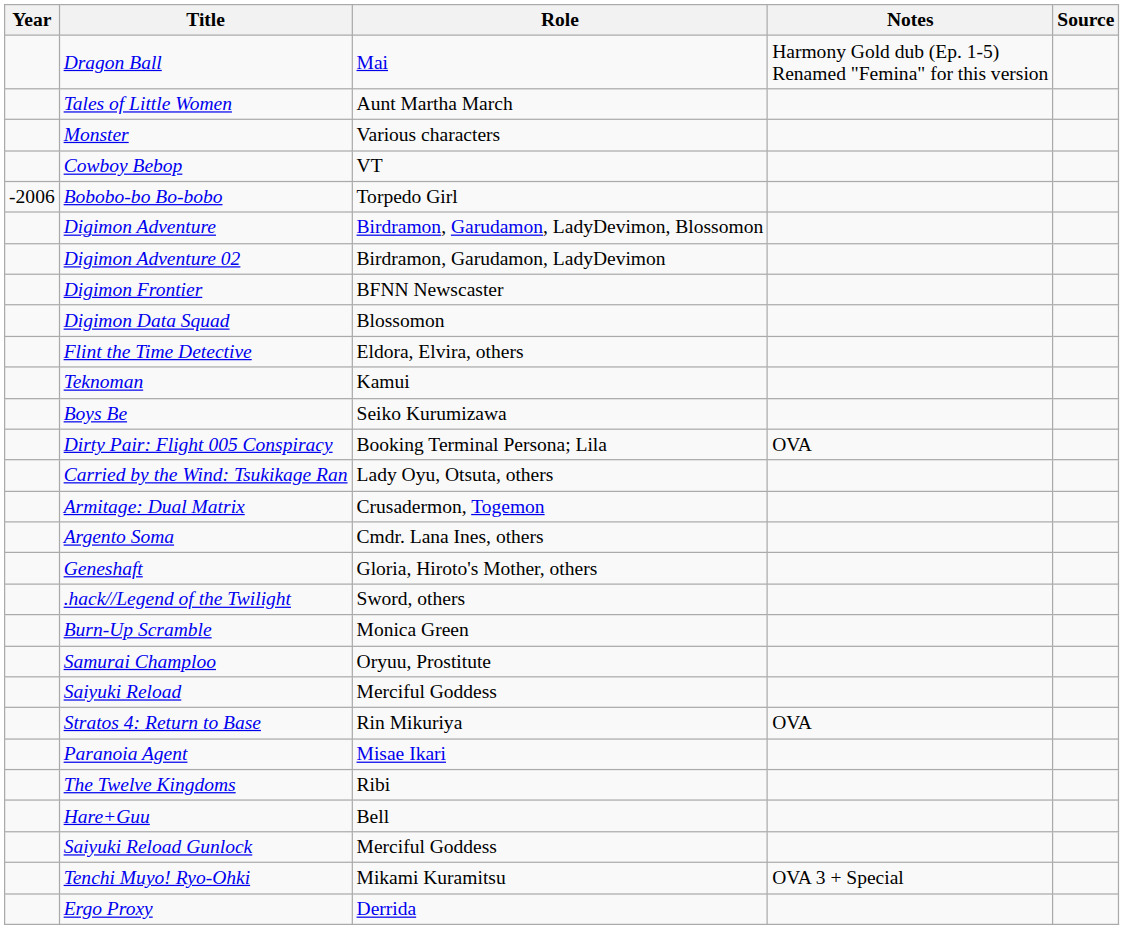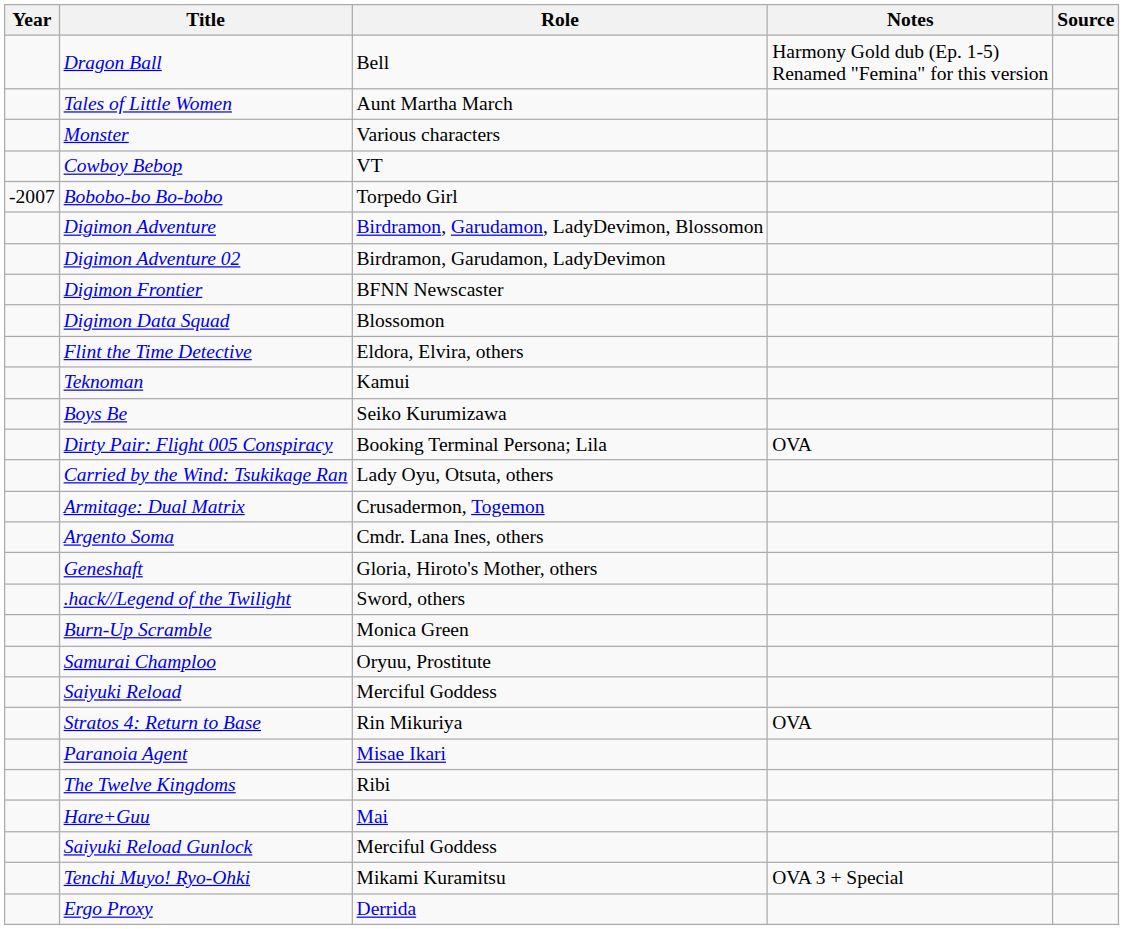Dragon Ball | Role: Mai -> Bell
Bobobo-bo Bo-bobo | Year: -2006 -> -2007
Hare+Guu | Role: Bell -> Mai
